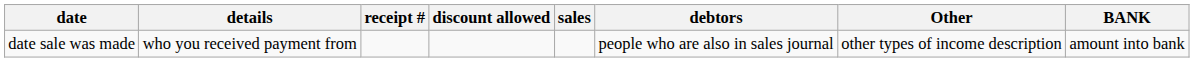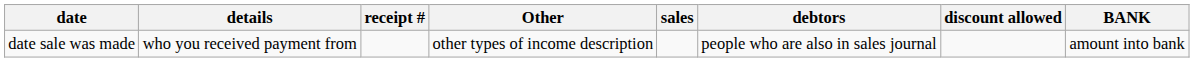columns swapped: discount allowed <-> Other
